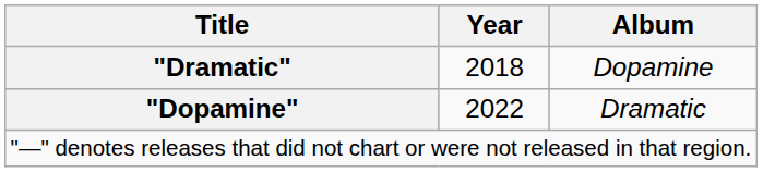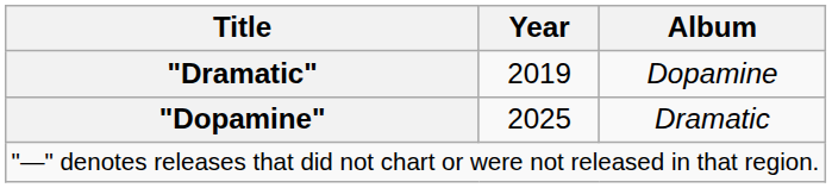"Dramatic" | Year: 2018 -> 2019
"Dopamine" | Year: 2022 -> 2025
